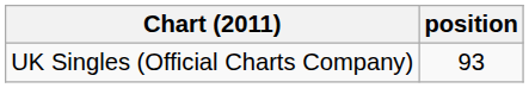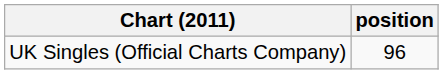UK Singles (Official Charts Company) | position: 93 -> 96
